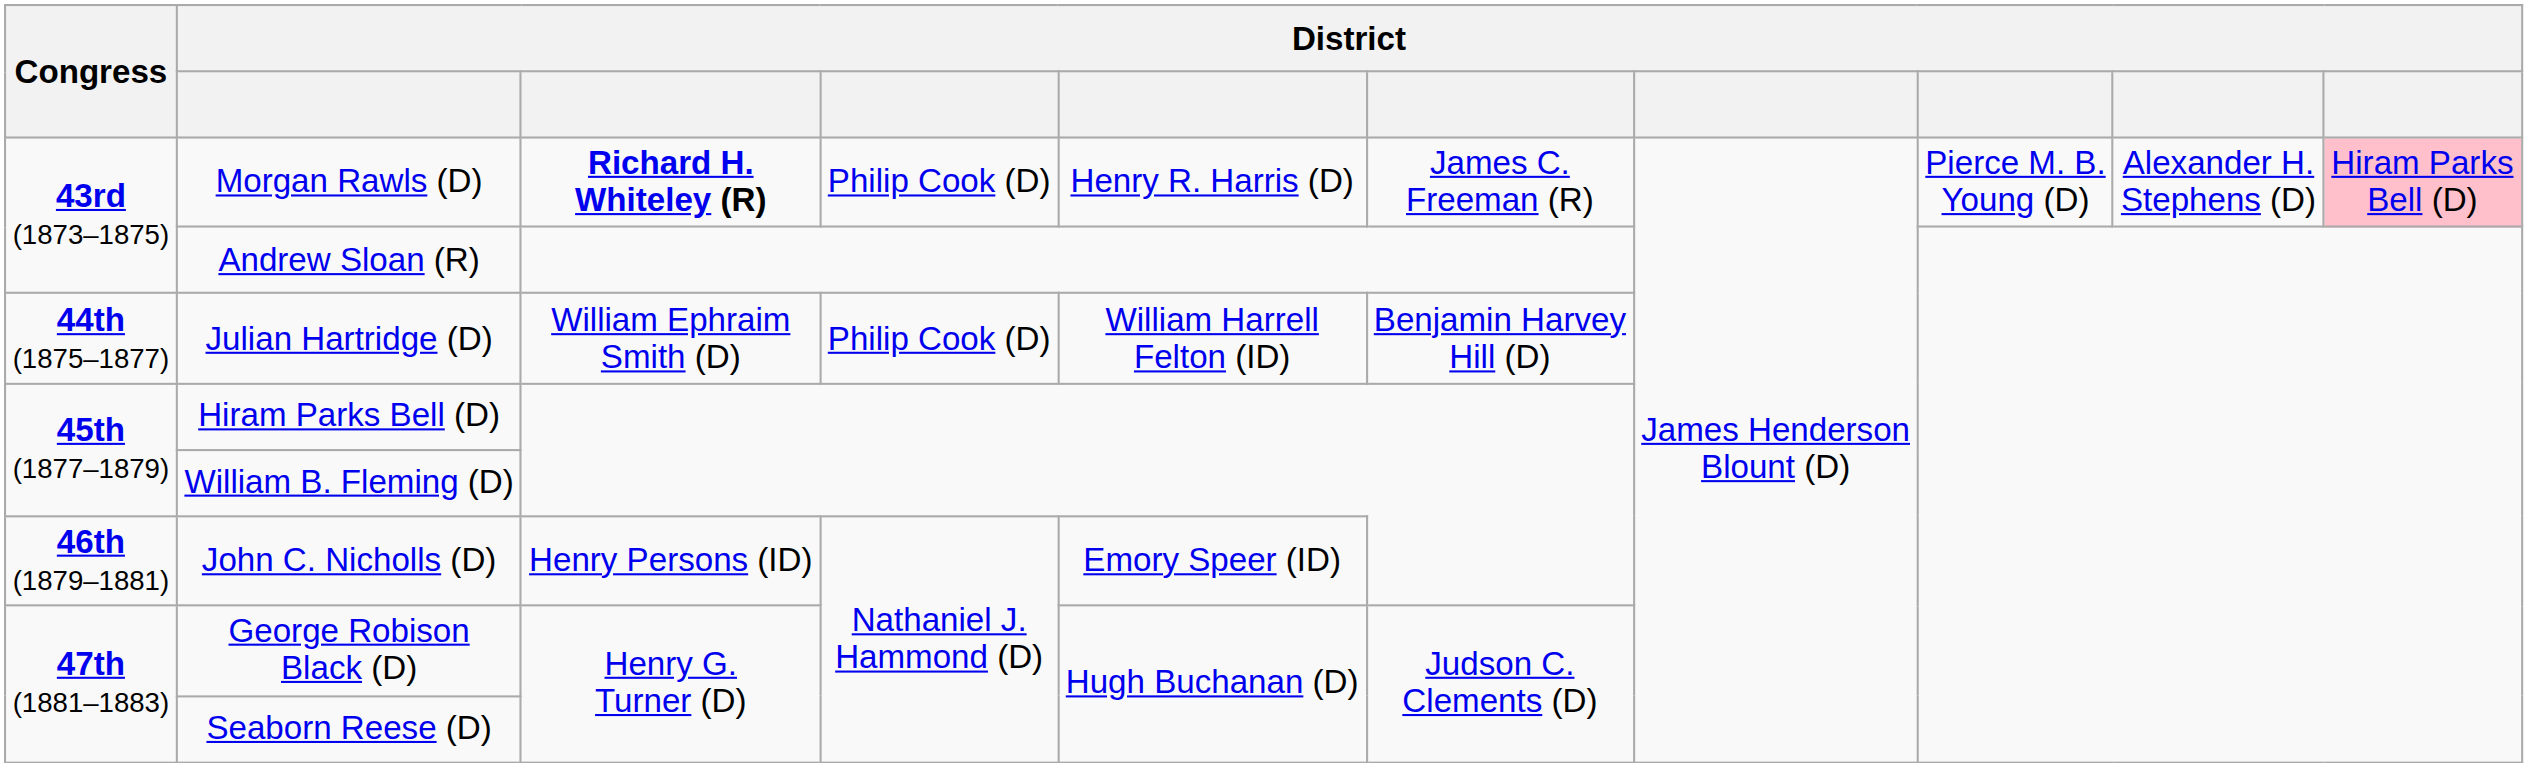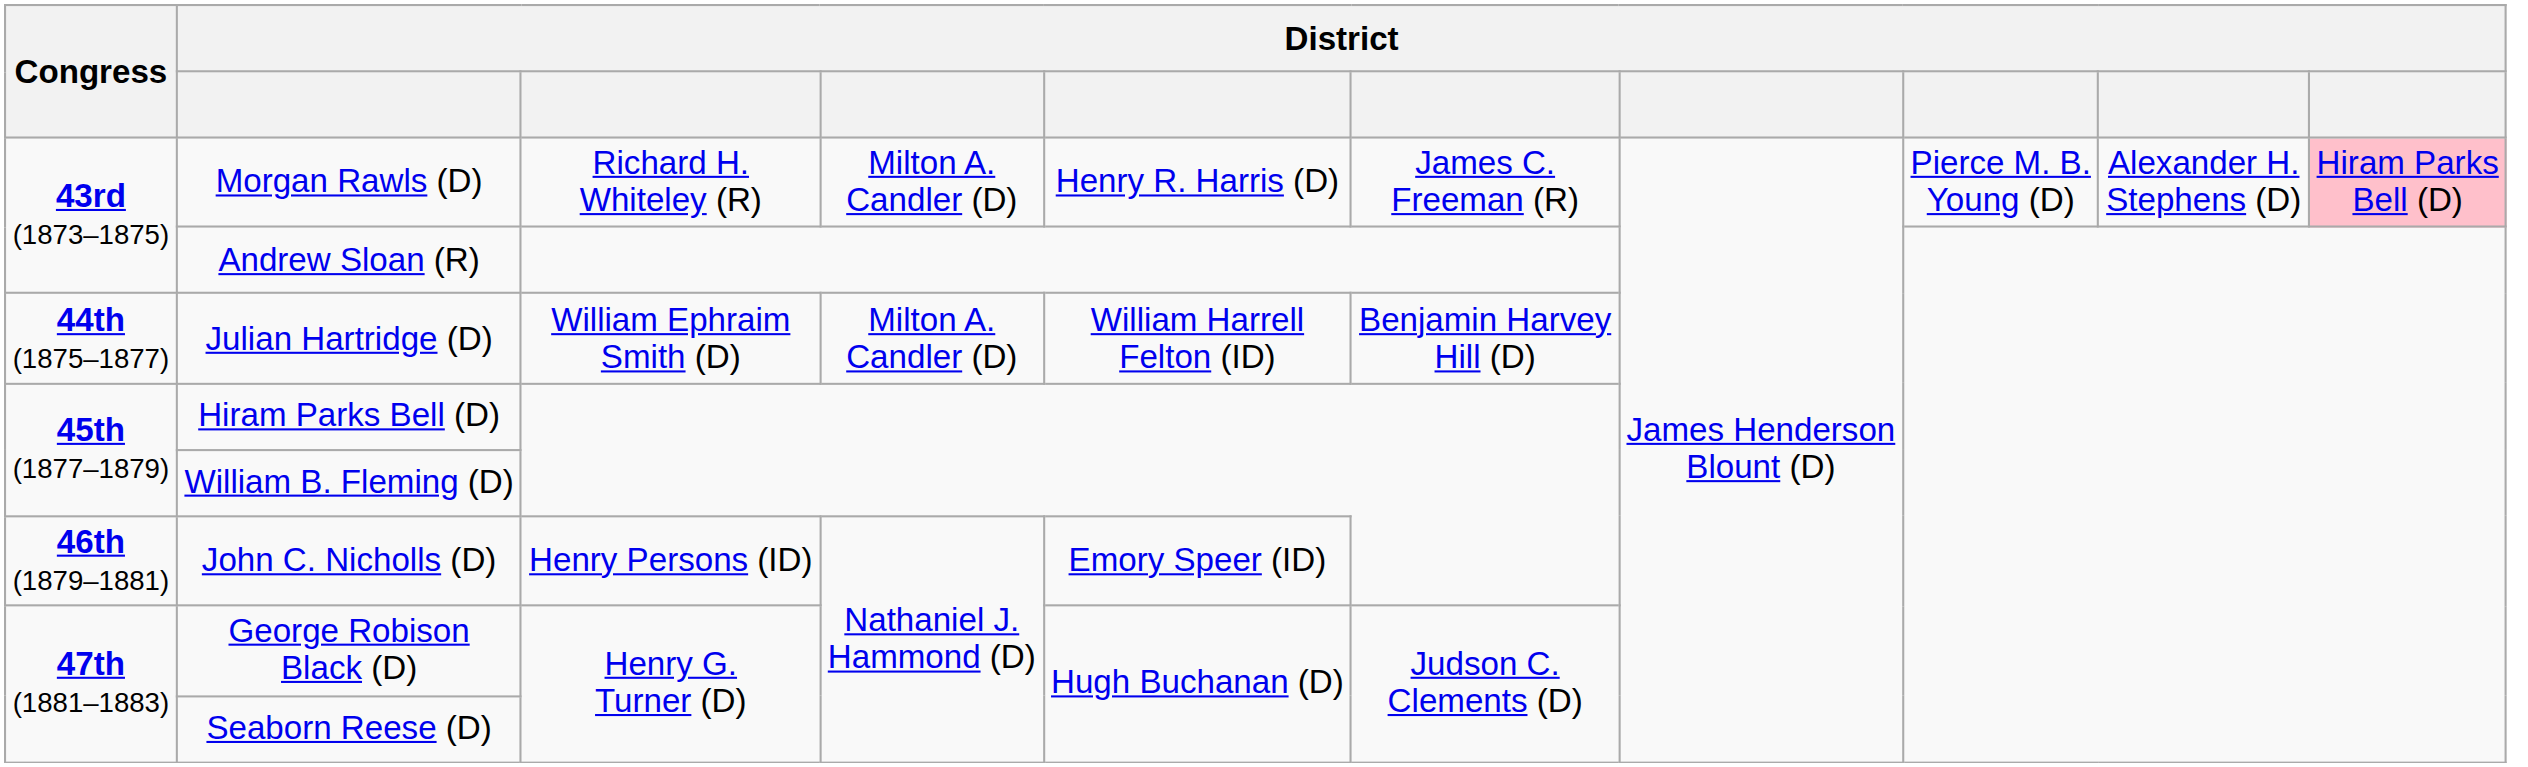Morgan Rawls (D) | column 3: bold -> normal
Morgan Rawls (D) | column 4: Philip Cook (D) -> Milton A. Candler (D)
Julian Hartridge (D) | column 4: Philip Cook (D) -> Milton A. Candler (D)
